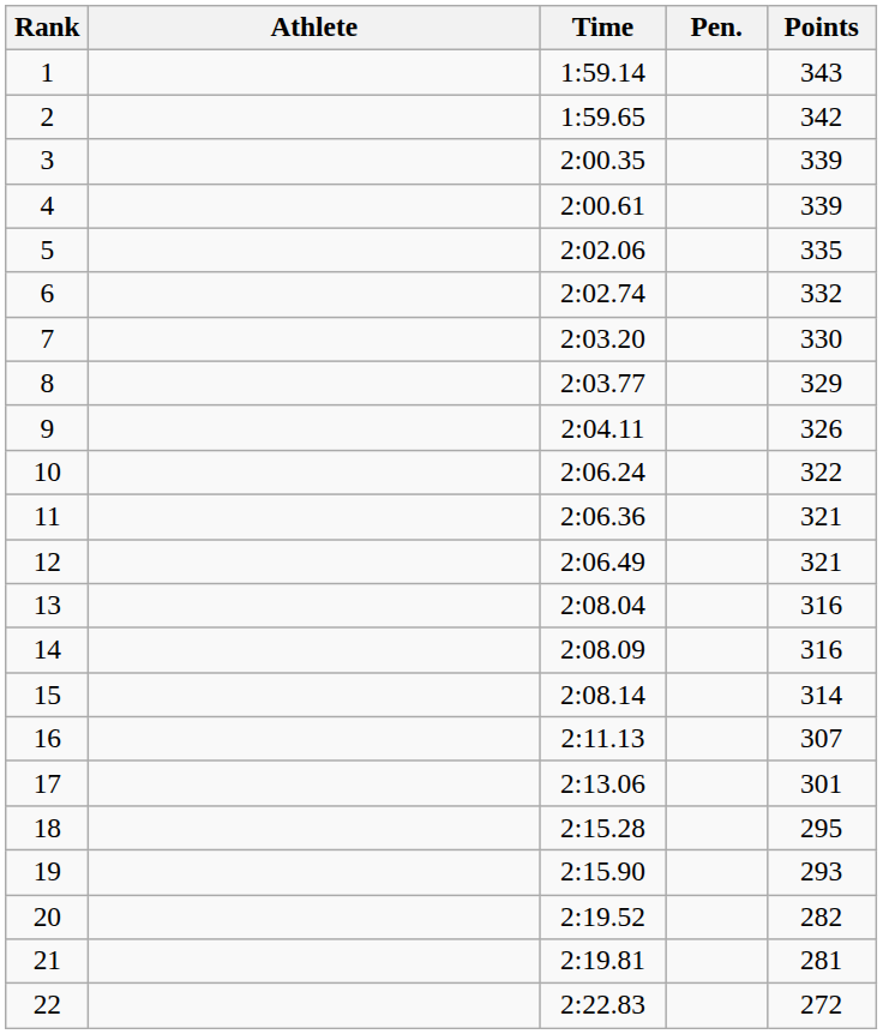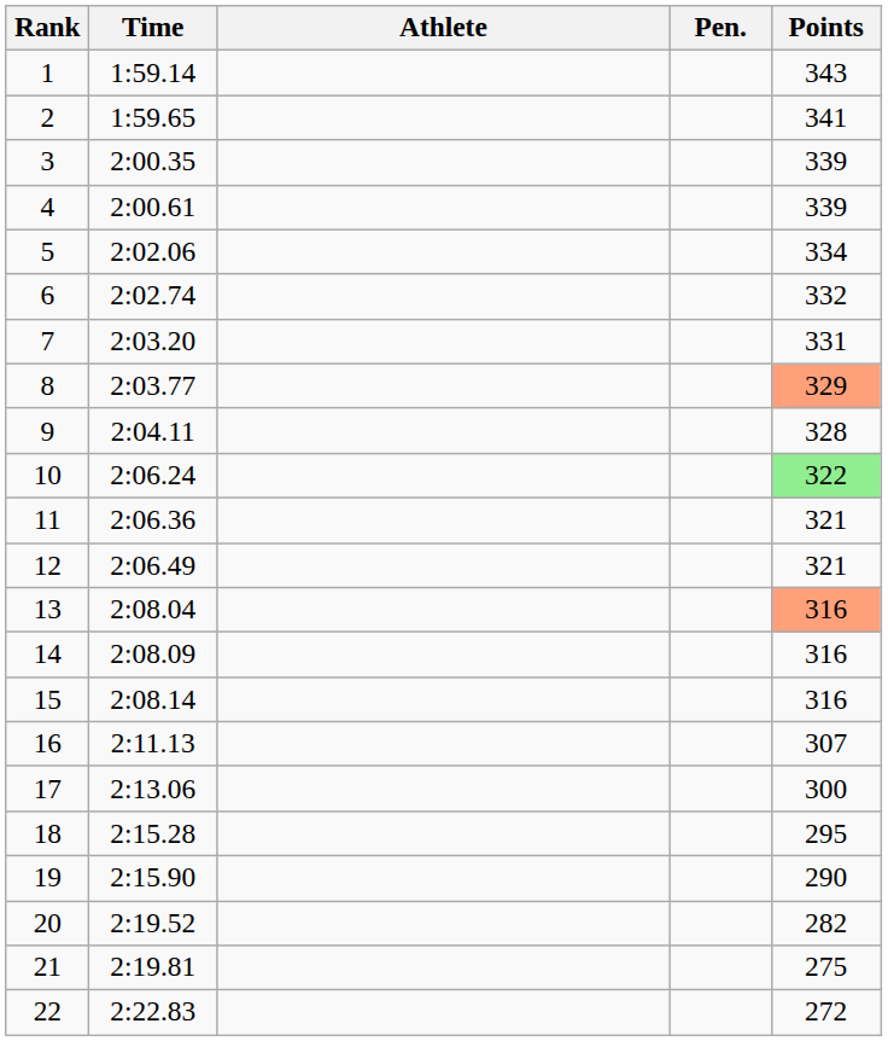columns swapped: Athlete <-> Time
2 | Points: 342 -> 341
5 | Points: 335 -> 334
7 | Points: 330 -> 331
8 | Points: no background -> lightsalmon background
9 | Points: 326 -> 328
10 | Points: no background -> lightgreen background
13 | Points: no background -> lightsalmon background
15 | Points: 314 -> 316
17 | Points: 301 -> 300
19 | Points: 293 -> 290
21 | Points: 281 -> 275
